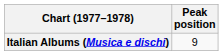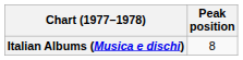Italian Albums (Musica e dischi) | Peak position: 9 -> 8
